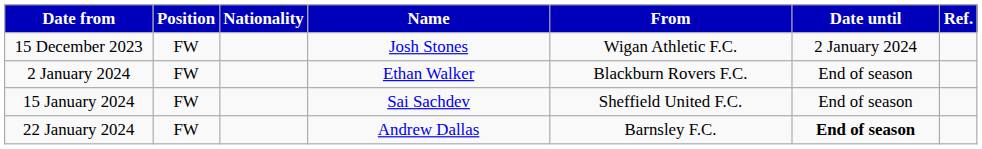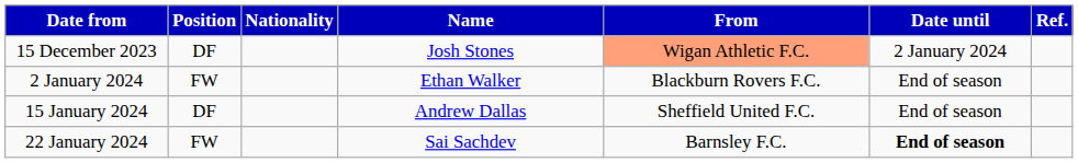15 December 2023 | Position: FW -> DF
15 December 2023 | From: no background -> lightsalmon background
15 January 2024 | Position: FW -> DF
15 January 2024 | Name: Sai Sachdev -> Andrew Dallas
22 January 2024 | Name: Andrew Dallas -> Sai Sachdev
